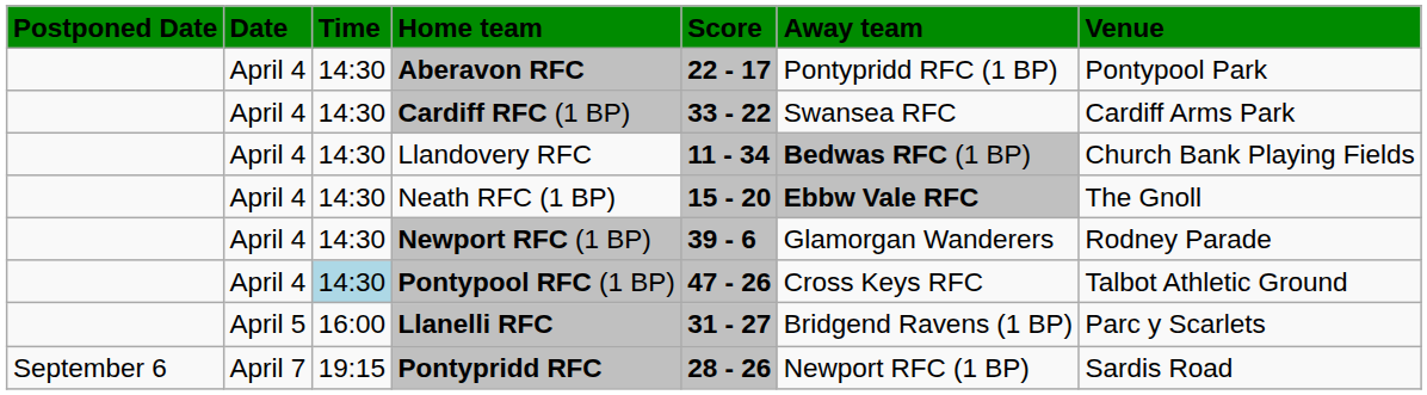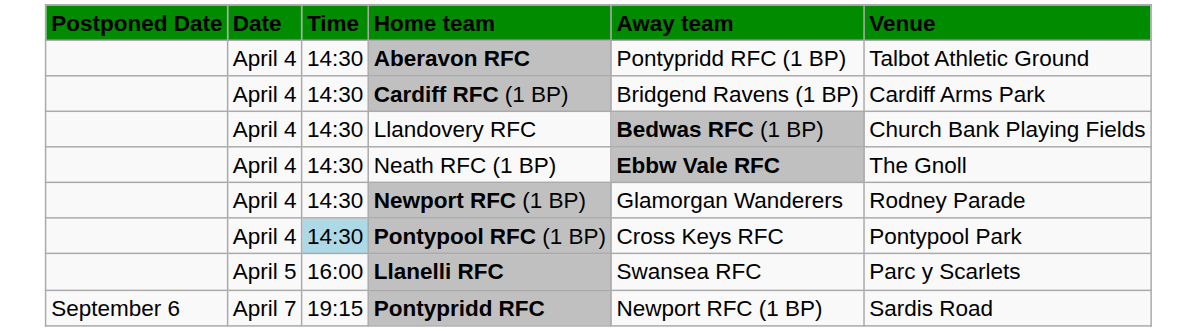- column: Score | 22 - 17 | 33 - 22 | 11 - 34 | 15 - 20 | 39 - 6 | 47 - 26 | 31 - 27 | 28 - 26
Aberavon RFC | Venue: Pontypool Park -> Talbot Athletic Ground
Cardiff RFC (1 BP) | Away team: Swansea RFC -> Bridgend Ravens (1 BP)
Pontypool RFC (1 BP) | Venue: Talbot Athletic Ground -> Pontypool Park
Llanelli RFC | Away team: Bridgend Ravens (1 BP) -> Swansea RFC
